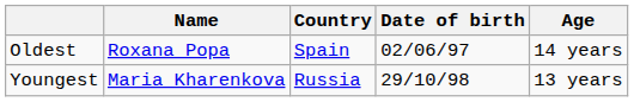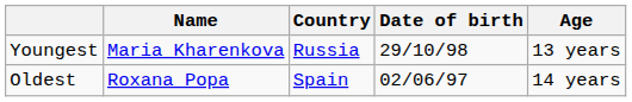rows swapped: Youngest <-> Oldest
